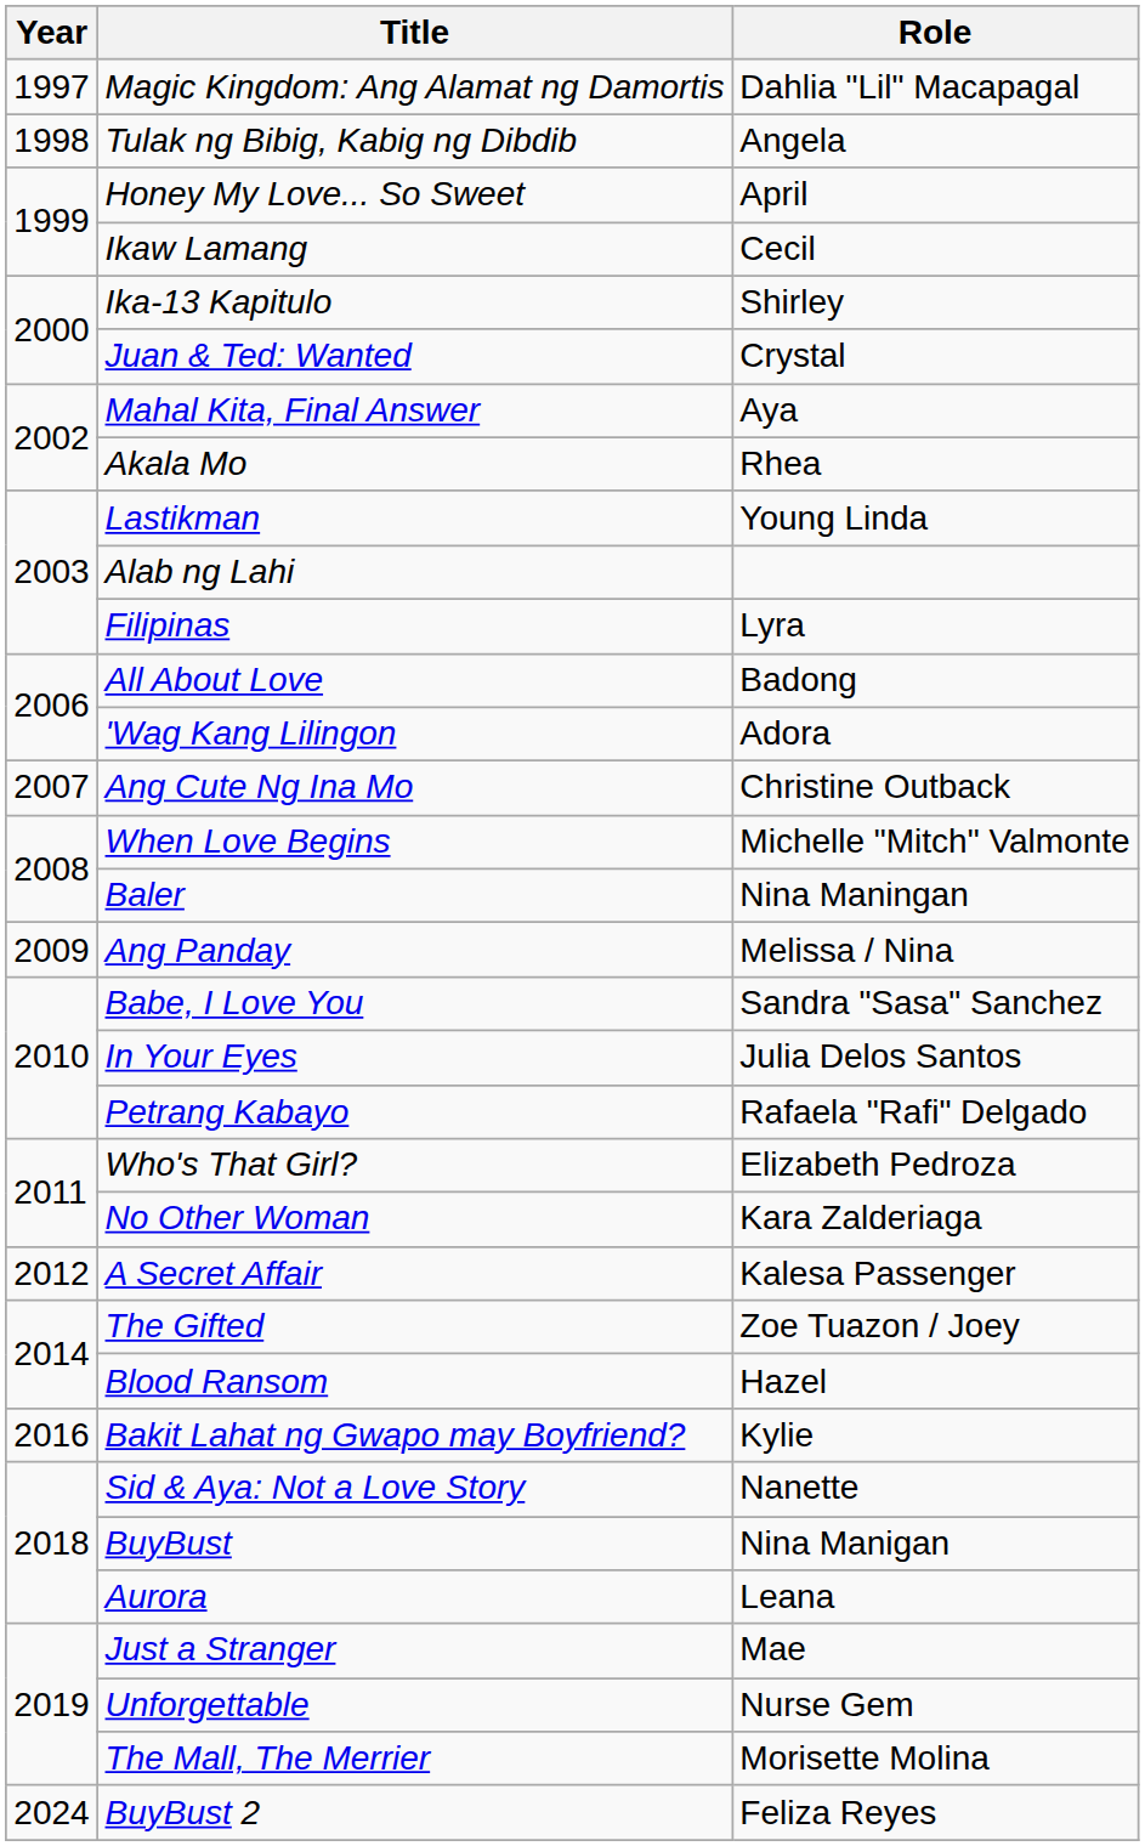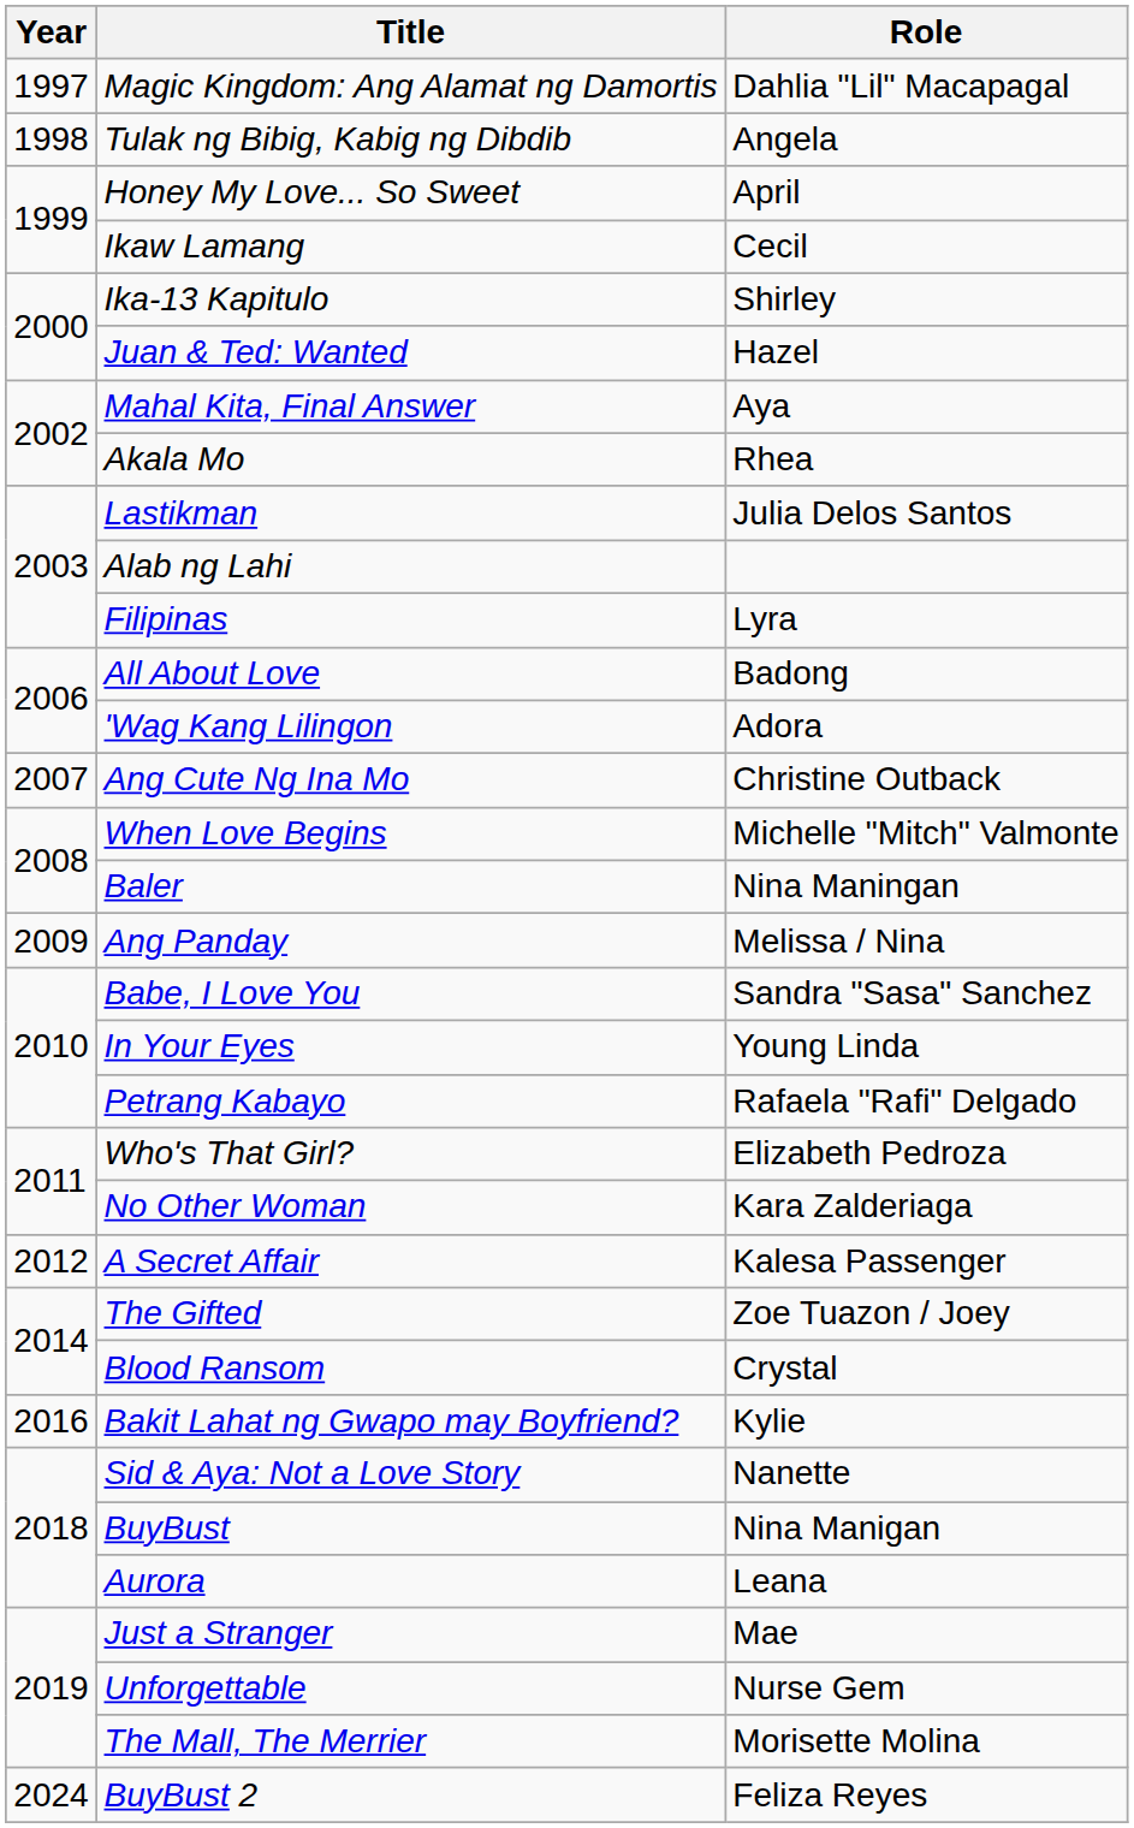Juan & Ted: Wanted | Role: Crystal -> Hazel
Lastikman | Role: Young Linda -> Julia Delos Santos
In Your Eyes | Role: Julia Delos Santos -> Young Linda
Blood Ransom | Role: Hazel -> Crystal
